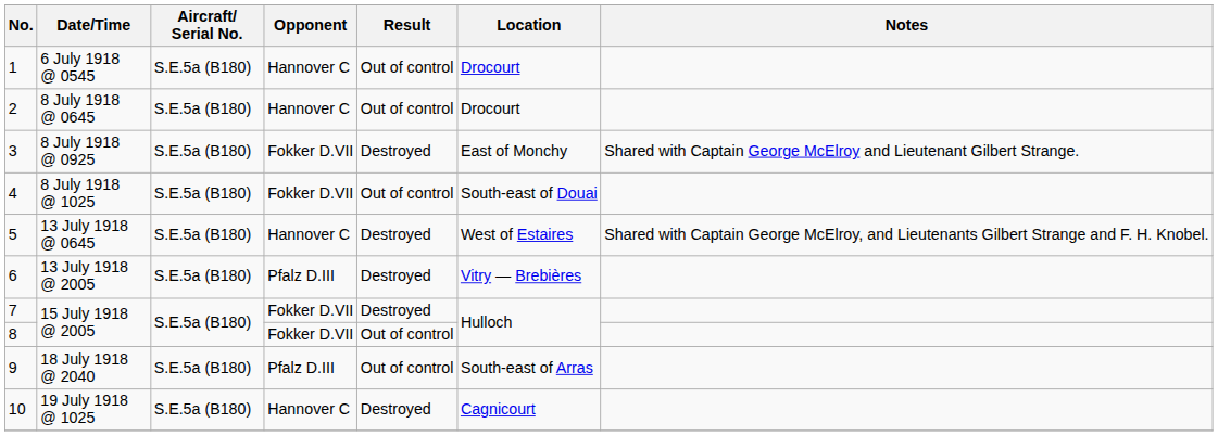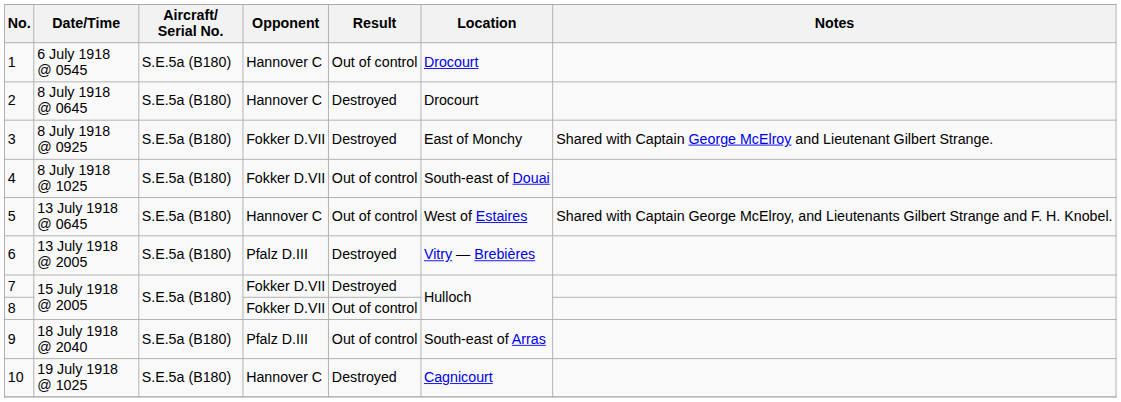8 July 1918 @ 0645 | Result: Out of control -> Destroyed
13 July 1918 @ 0645 | Result: Destroyed -> Out of control
